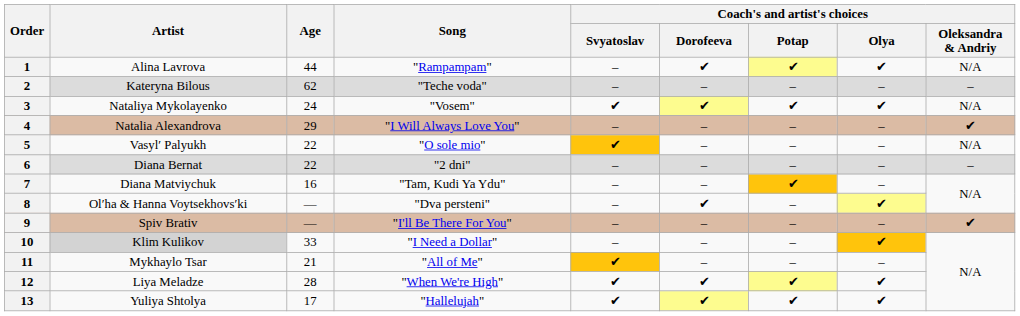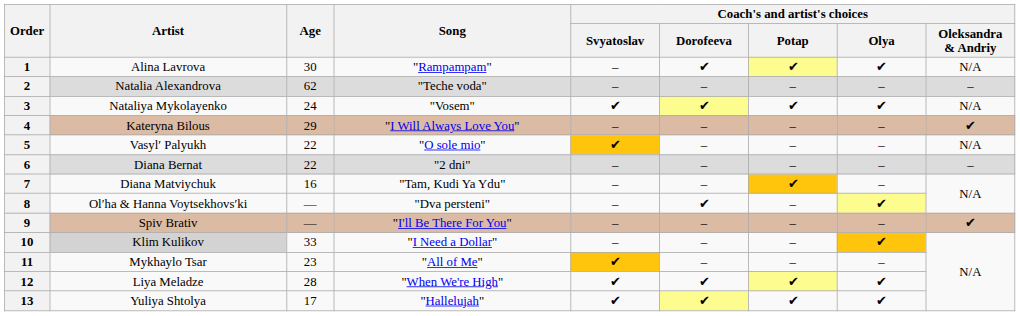1 | Age: 44 -> 30
2 | Artist: Kateryna Bilous -> Natalia Alexandrova
4 | Artist: Natalia Alexandrova -> Kateryna Bilous
11 | Age: 21 -> 23
